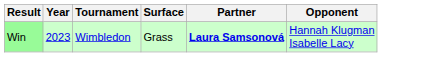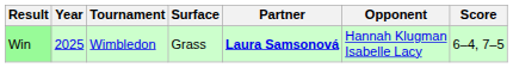+ column: Score | 6–4, 7–5
Win | Year: 2023 -> 2025
